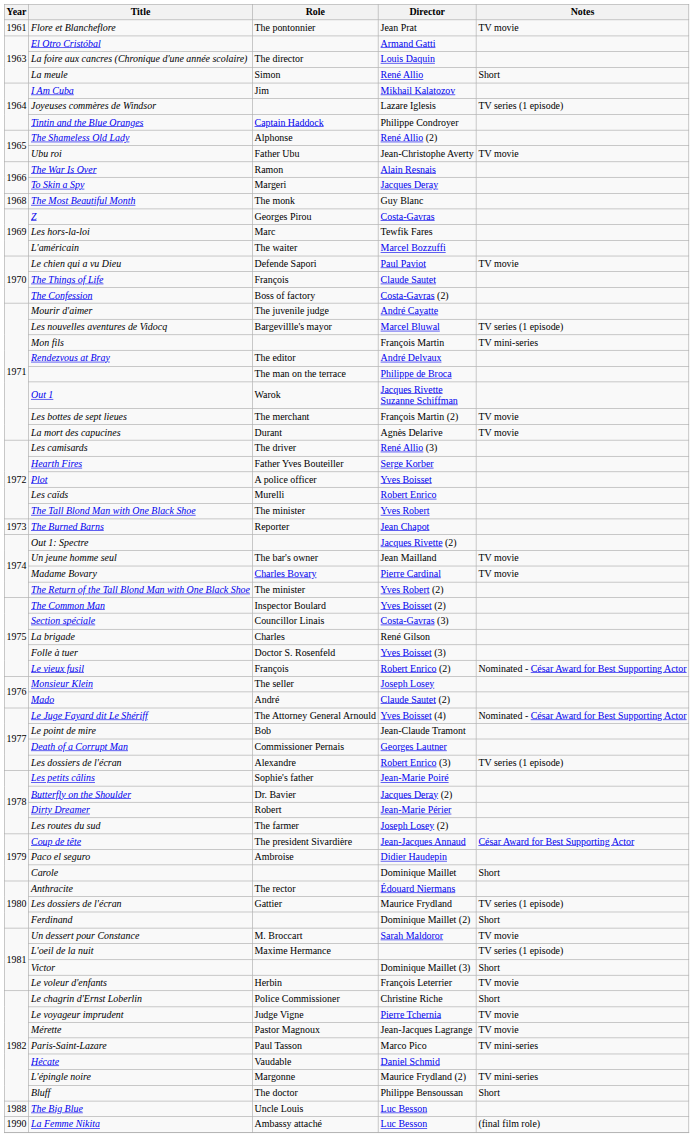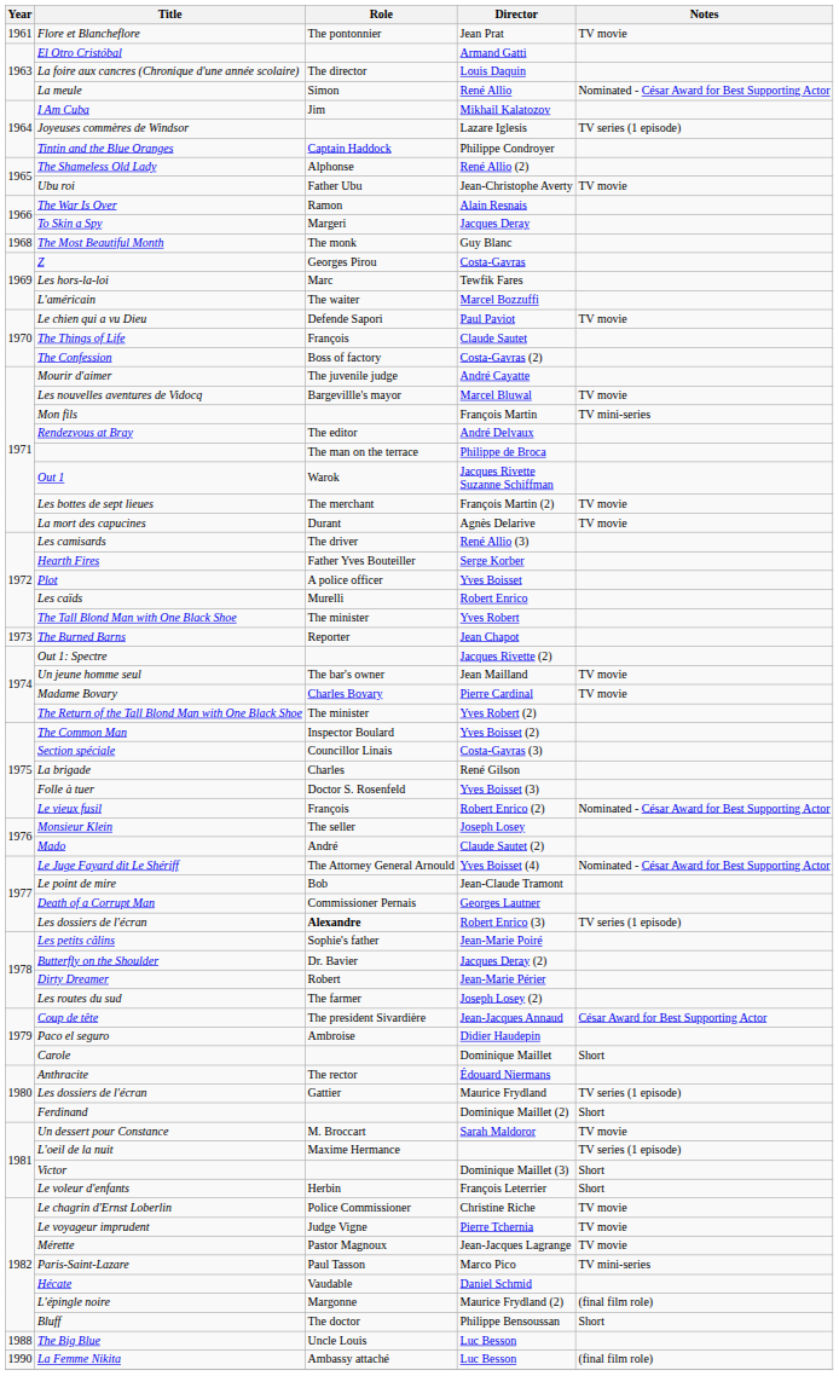La meule | Notes: Short -> Nominated - César Award for Best Supporting Actor
Les nouvelles aventures de Vidocq | Notes: TV series (1 episode) -> TV movie
Les dossiers de l'écran / Robert Enrico (3) | Role: normal -> bold
Le voleur d'enfants | Notes: TV movie -> Short
Le chagrin d'Ernst Loberlin | Notes: Short -> TV movie
L'épingle noire | Notes: TV mini-series -> (final film role)
